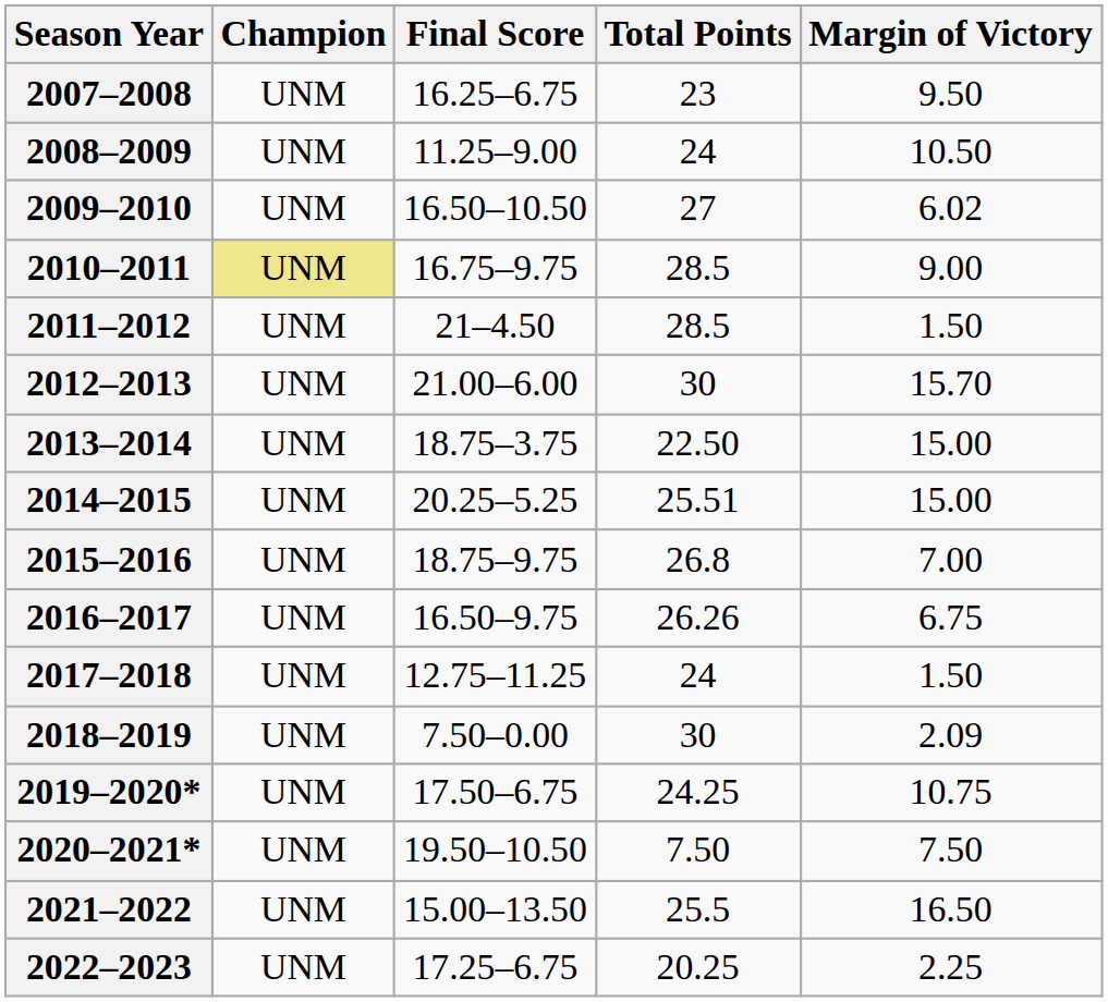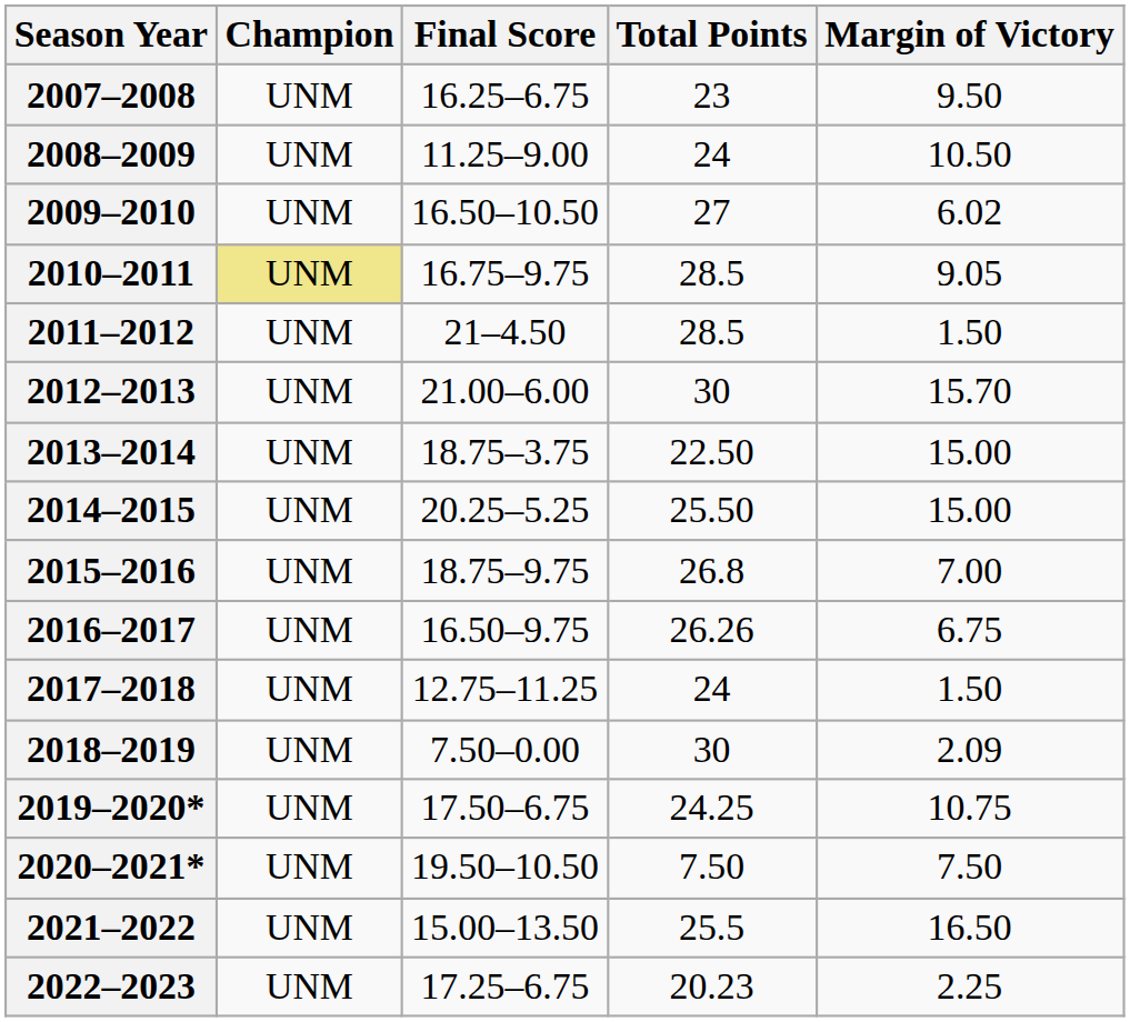2010–2011 | Margin of Victory: 9.00 -> 9.05
2014–2015 | Total Points: 25.51 -> 25.50
2022–2023 | Total Points: 20.25 -> 20.23
